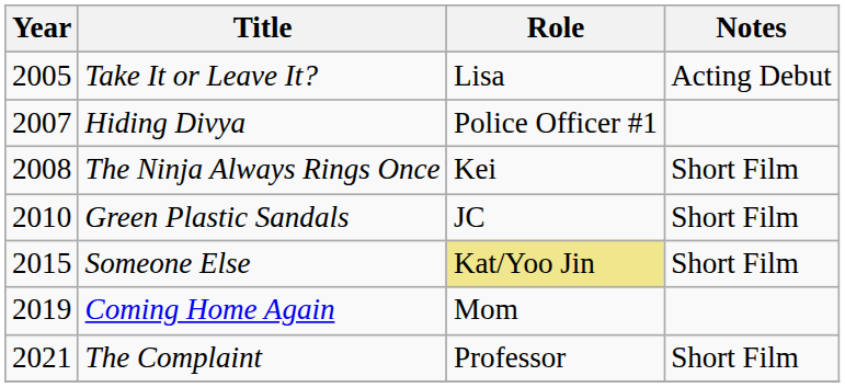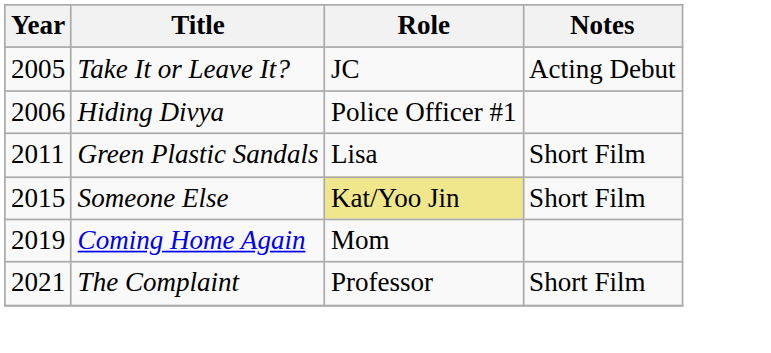Take It or Leave It? | Role: Lisa -> JC
Hiding Divya | Year: 2007 -> 2006
- row: 2008 | The Ninja Always Rings Once | Kei | Short Film
Green Plastic Sandals | Year: 2010 -> 2011
Green Plastic Sandals | Role: JC -> Lisa
